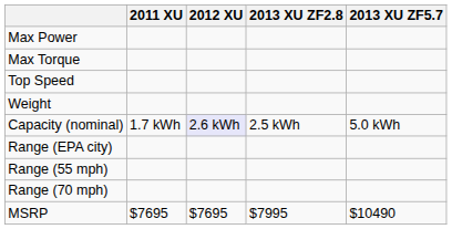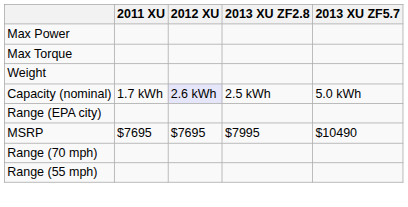- row: Top Speed
rows swapped: Range (55 mph) <-> MSRP
